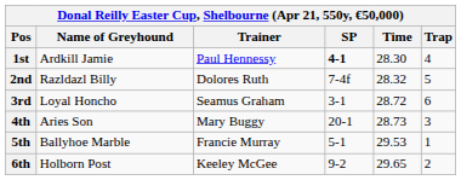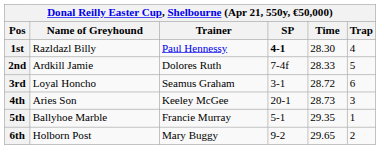1st | Name of Greyhound: Ardkill Jamie -> Razldazl Billy
2nd | Name of Greyhound: Razldazl Billy -> Ardkill Jamie
2nd | Time: 28.32 -> 28.33
4th | Trainer: Mary Buggy -> Keeley McGee
5th | Time: 29.53 -> 29.35
6th | Trainer: Keeley McGee -> Mary Buggy
